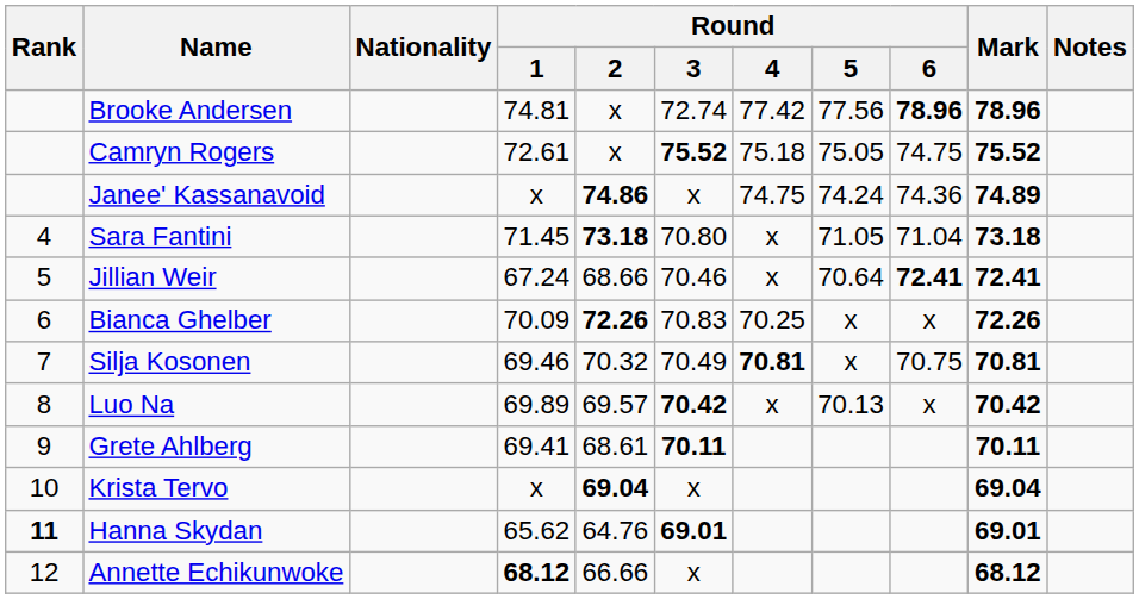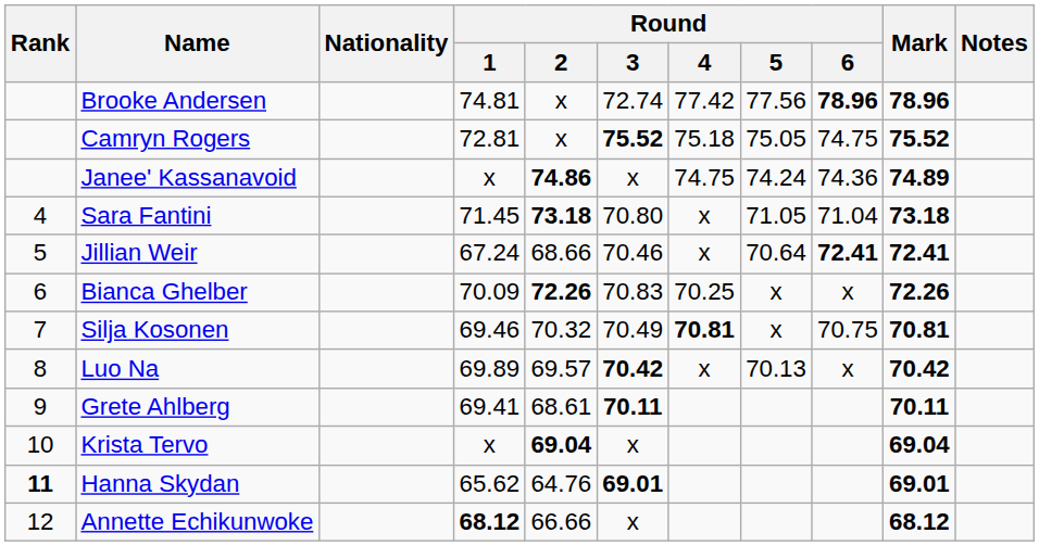Camryn Rogers | Round / 1: 72.61 -> 72.81
